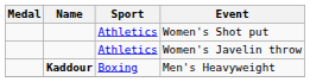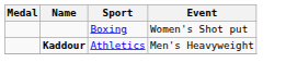Women's Shot put | Sport: Athletics -> Boxing
- row: Athletics | Women's Javelin throw
Men's Heavyweight | Sport: Boxing -> Athletics
